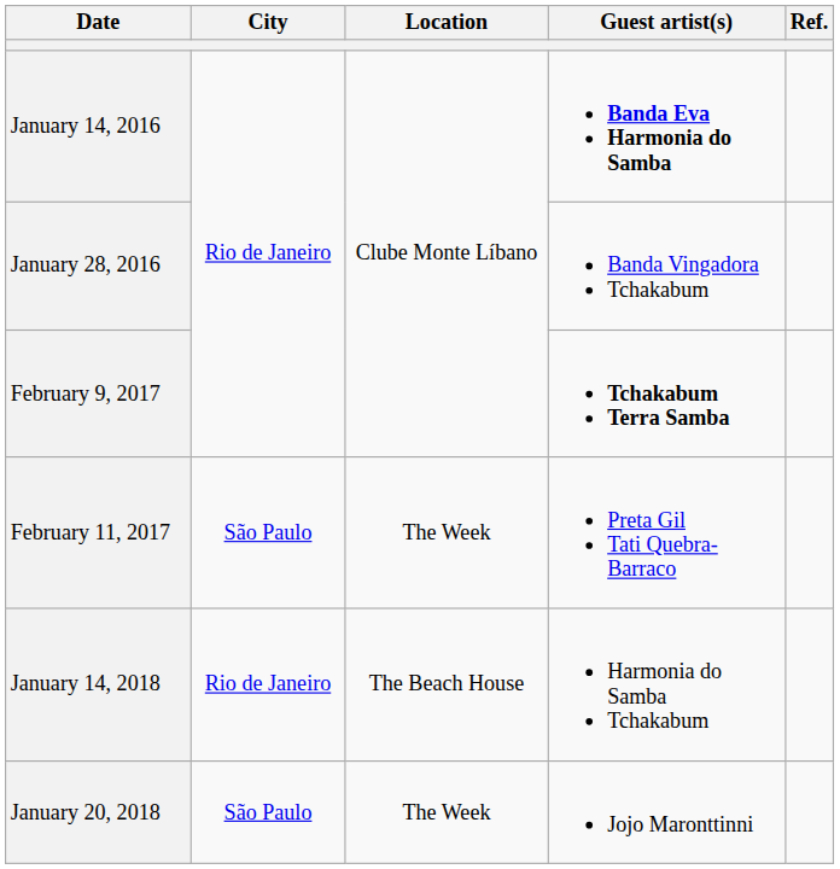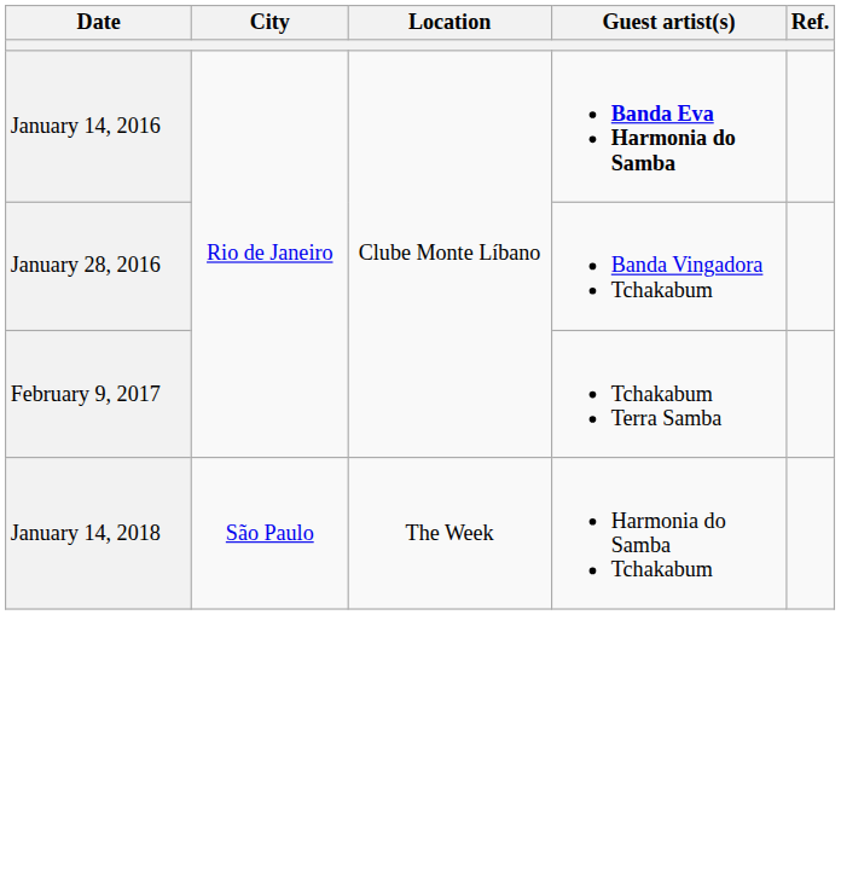February 9, 2017 | Guest artist(s): bold -> normal
- row: February 11, 2017 | São Paulo | The Week | Preta Gil Tati Quebra-Barraco
January 14, 2018 | City: Rio de Janeiro -> São Paulo
January 14, 2018 | Location: The Beach House -> The Week
- row: January 20, 2018 | São Paulo | The Week | Jojo Maronttinni
